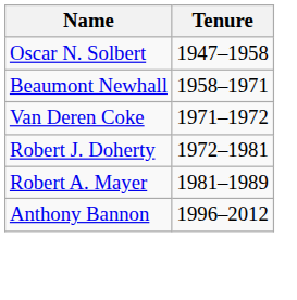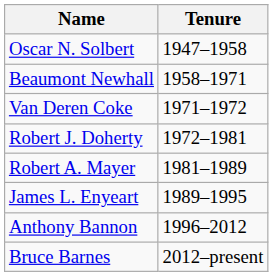+ row: James L. Enyeart | 1989–1995
+ row: Bruce Barnes | 2012–present
